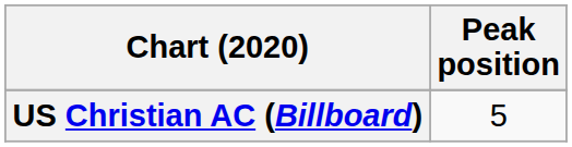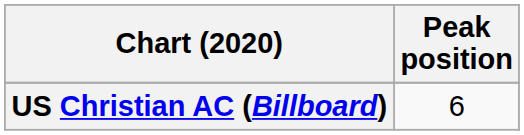US Christian AC (Billboard) | Peak position: 5 -> 6
